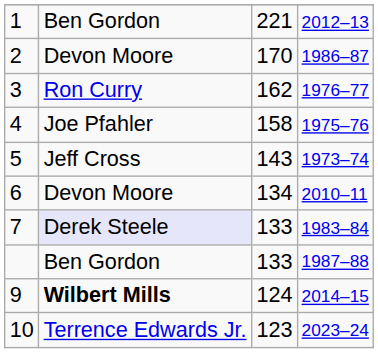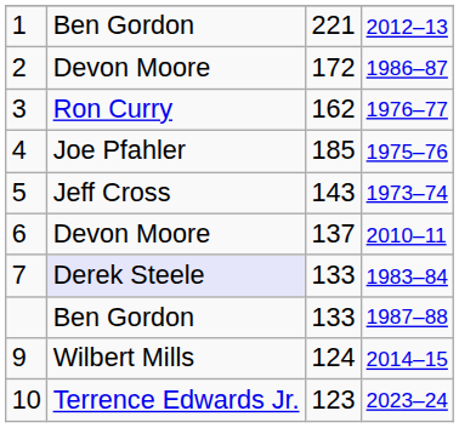2 | column 3: 170 -> 172
4 | column 3: 158 -> 185
6 | column 3: 134 -> 137
9 | column 2: bold -> normal
